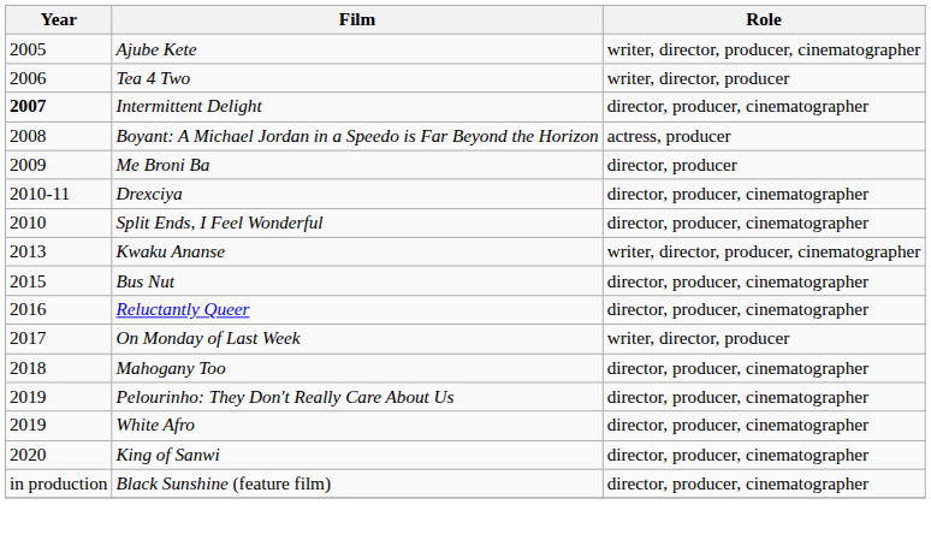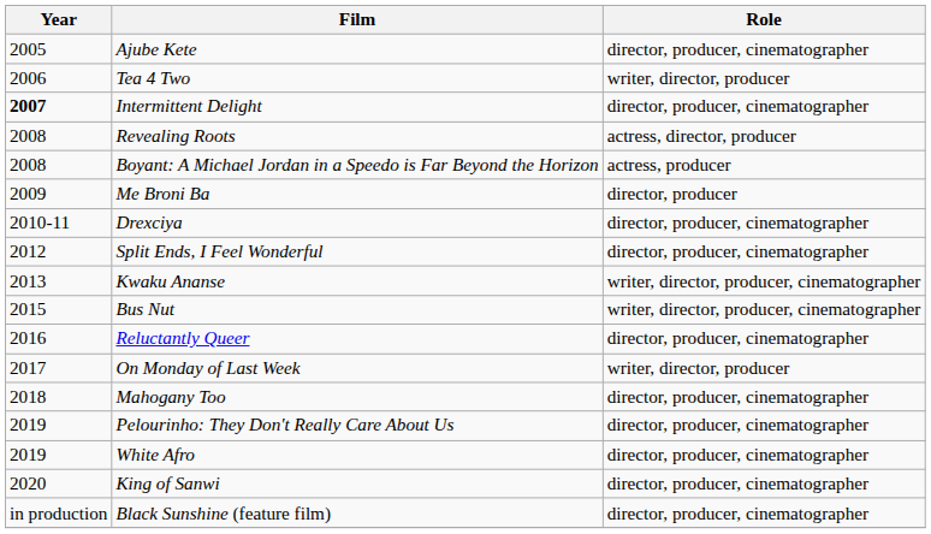Ajube Kete | Role: writer, director, producer, cinematographer -> director, producer, cinematographer
+ row: 2008 | Revealing Roots | actress, director, producer
Split Ends, I Feel Wonderful | Year: 2010 -> 2012
Bus Nut | Role: director, producer, cinematographer -> writer, director, producer, cinematographer
